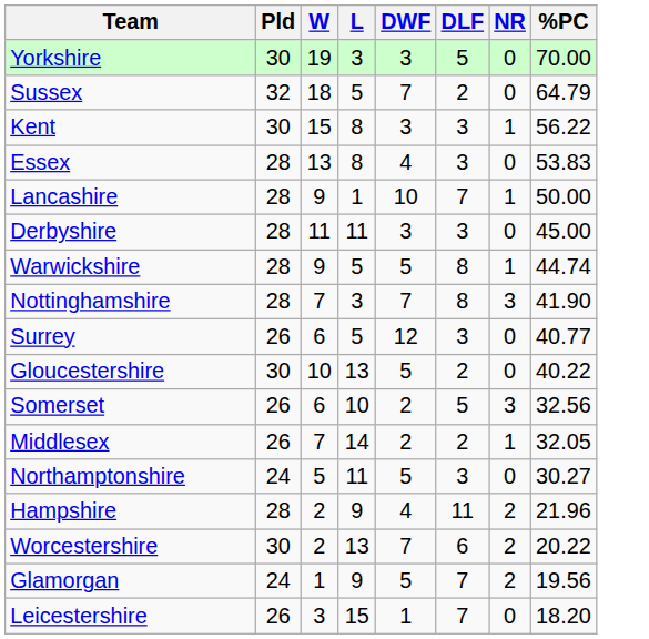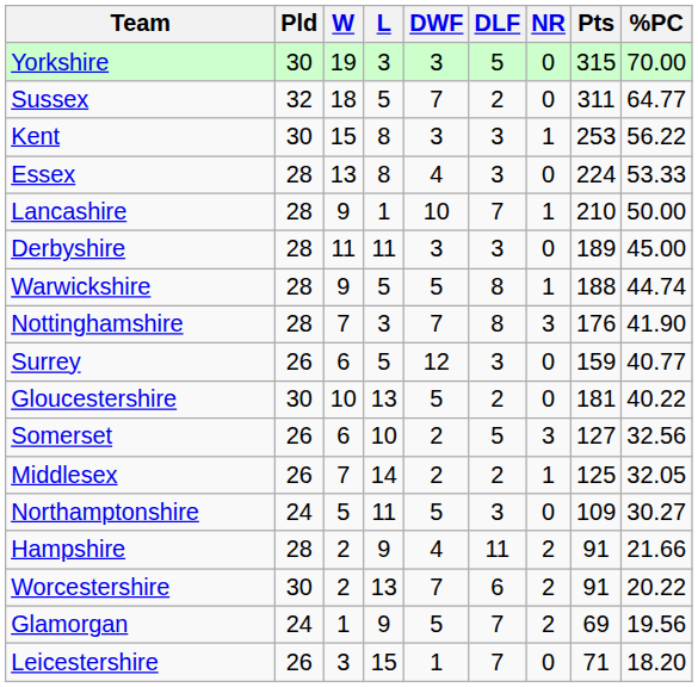+ column: Pts | 315 | 311 | 253 | 224 | 210 | 189 | 188 | 176 | 159 | 181 | 127 | 125 | 109 | 91 | 91 | 69 | 71
Sussex | %PC: 64.79 -> 64.77
Essex | %PC: 53.83 -> 53.33
Hampshire | %PC: 21.96 -> 21.66
